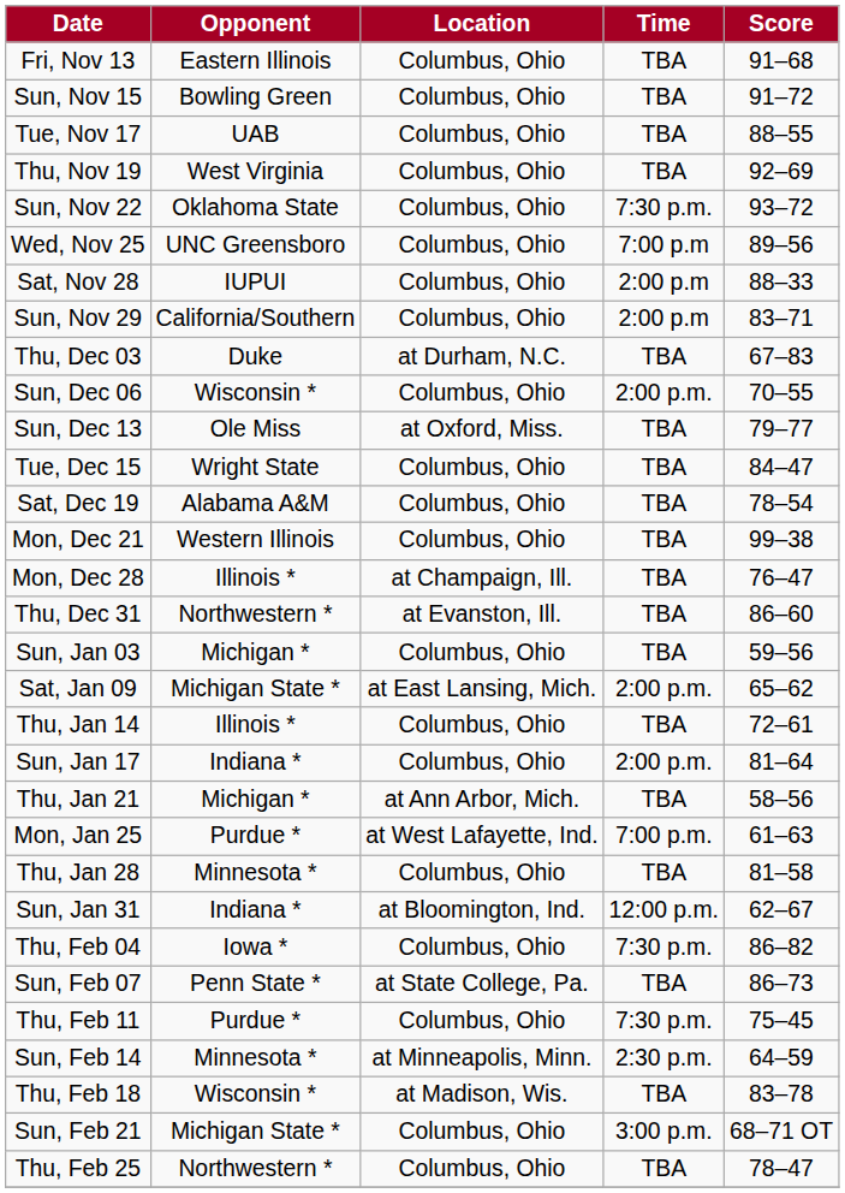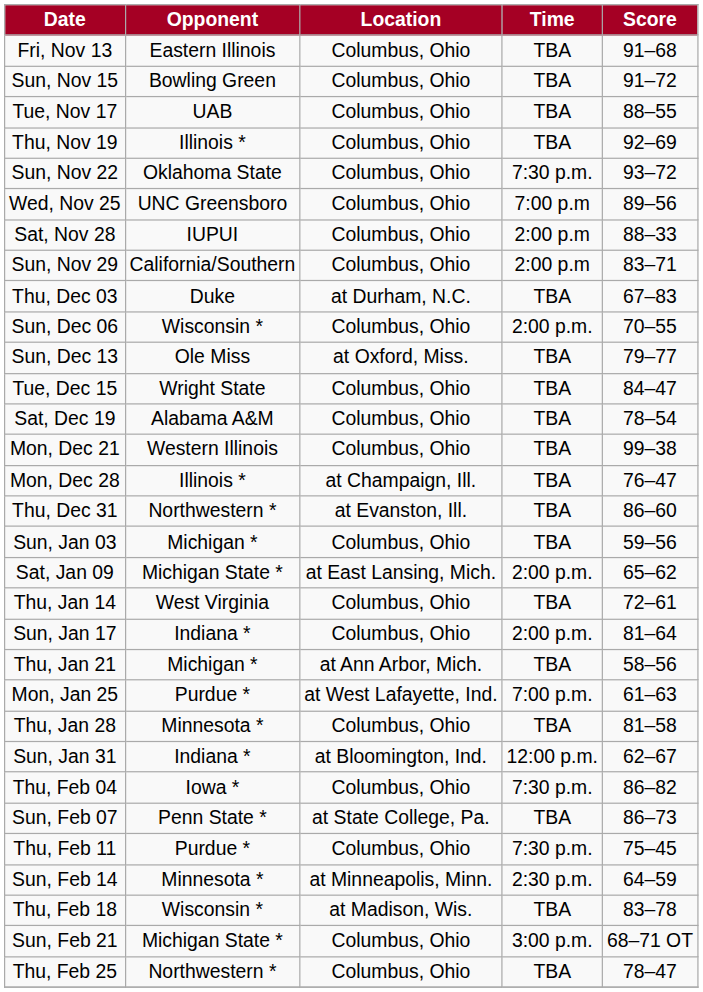Thu, Nov 19 | Opponent: West Virginia -> Illinois *
Thu, Jan 14 | Opponent: Illinois * -> West Virginia
